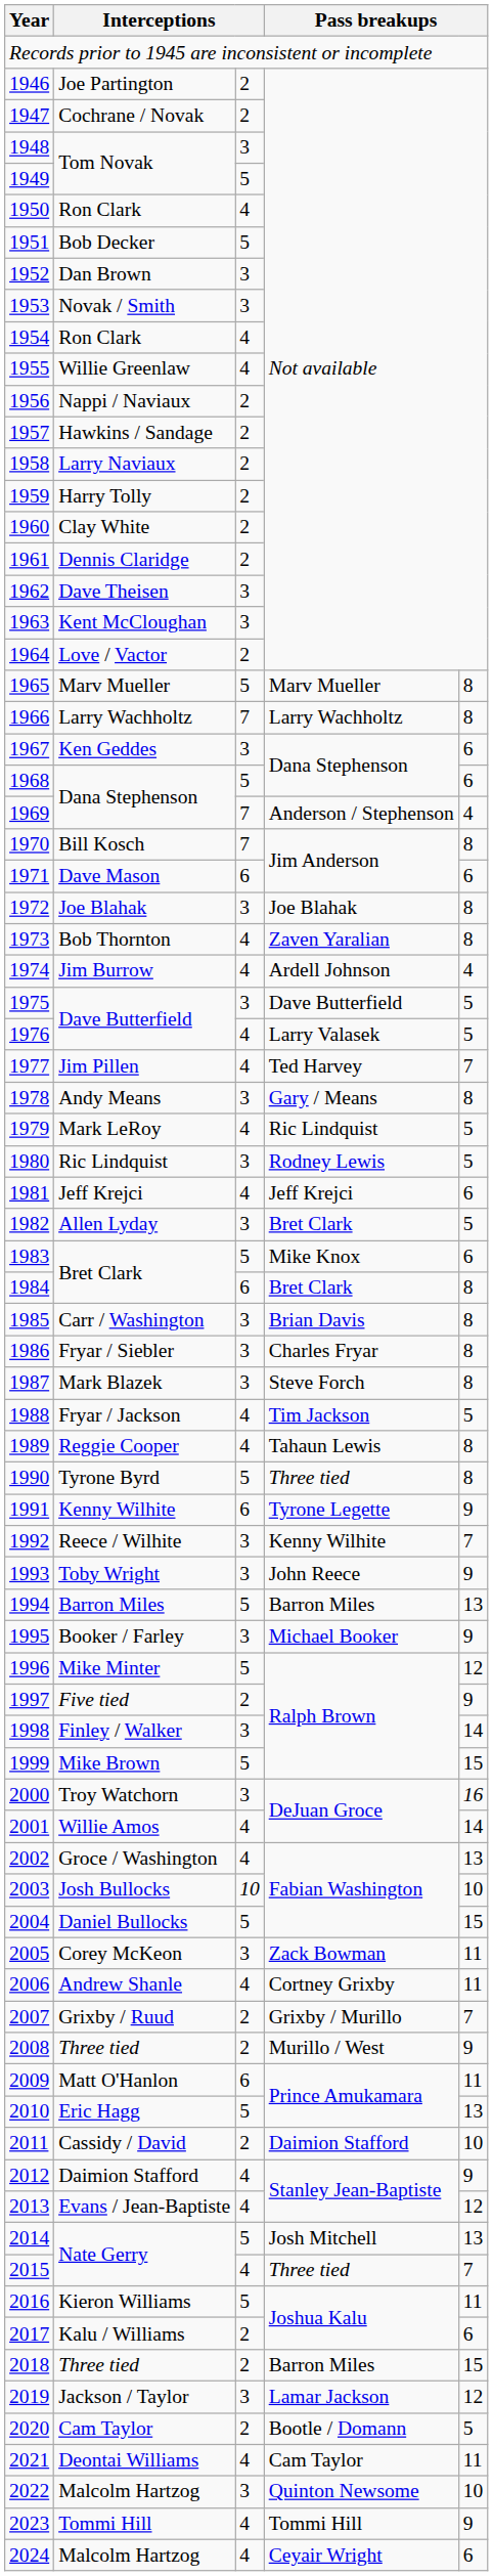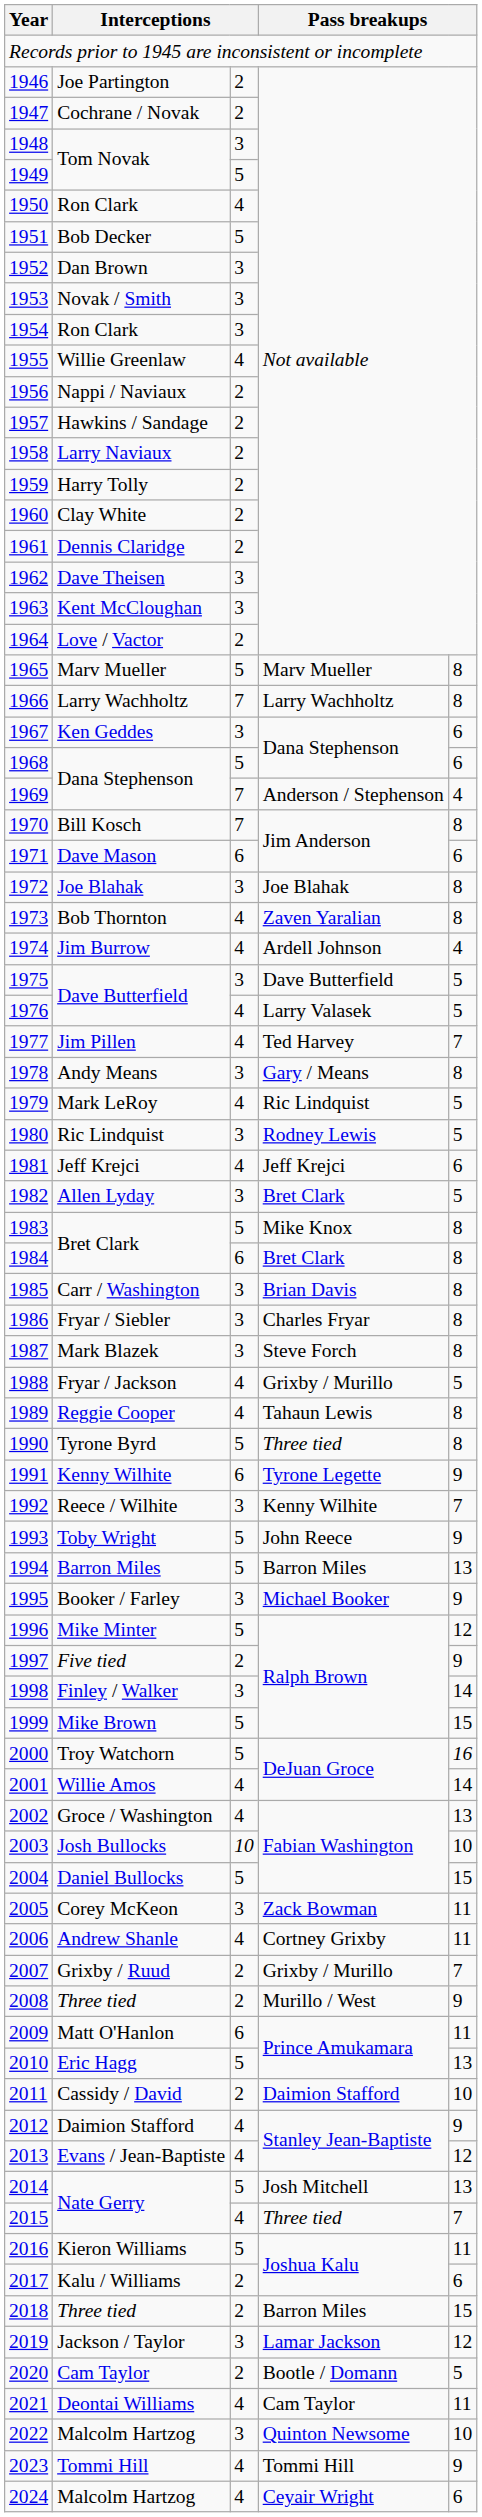1954 / Ron Clark | column 3: 4 -> 3
1983 / Bret Clark | column 5: 6 -> 8
Fryar / Jackson | column 4: Tim Jackson -> Grixby / Murillo
Toby Wright | column 3: 3 -> 5
Troy Watchorn | column 3: 3 -> 5
